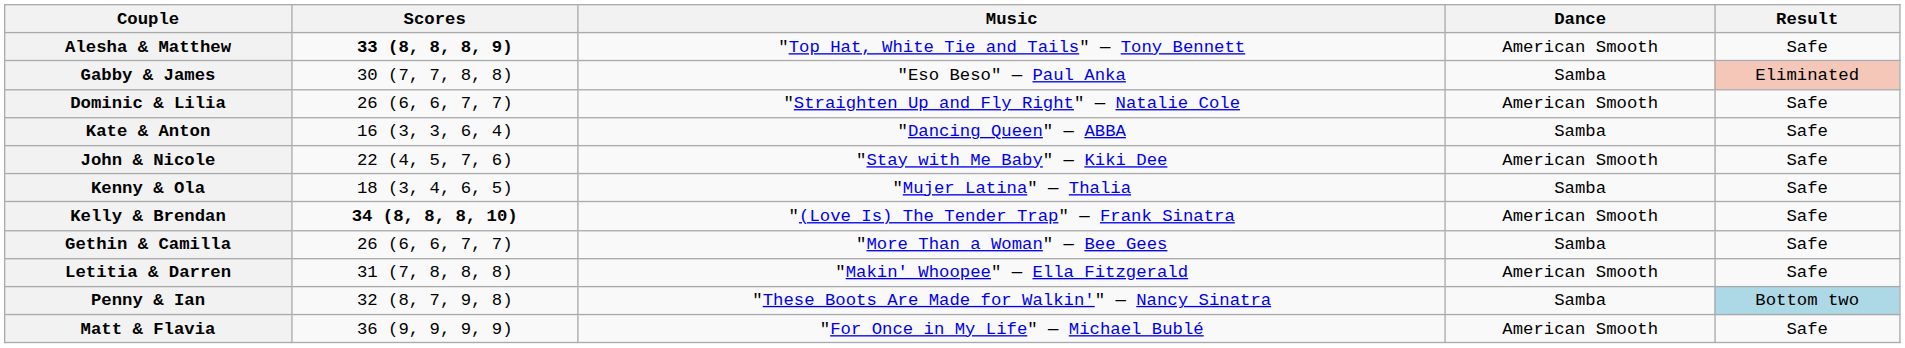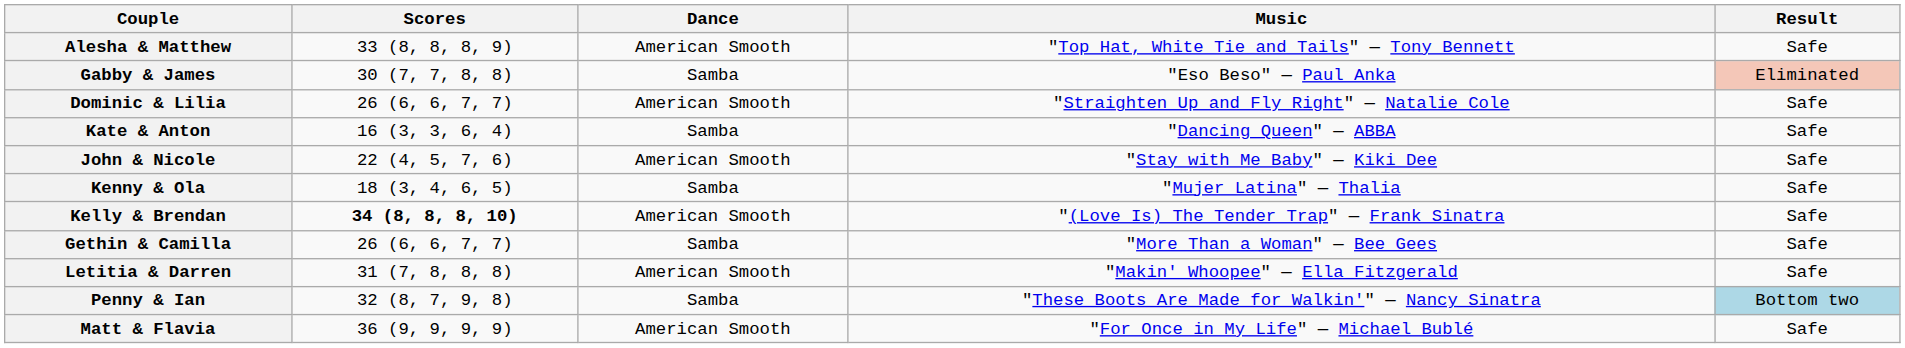columns swapped: Dance <-> Music
Alesha & Matthew | Scores: bold -> normal
